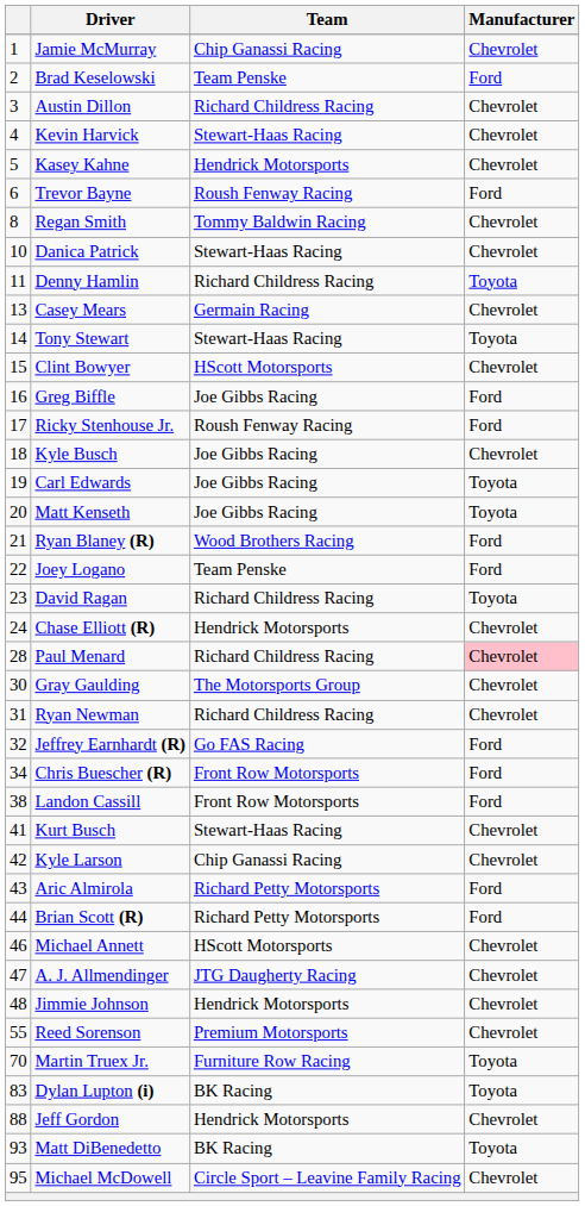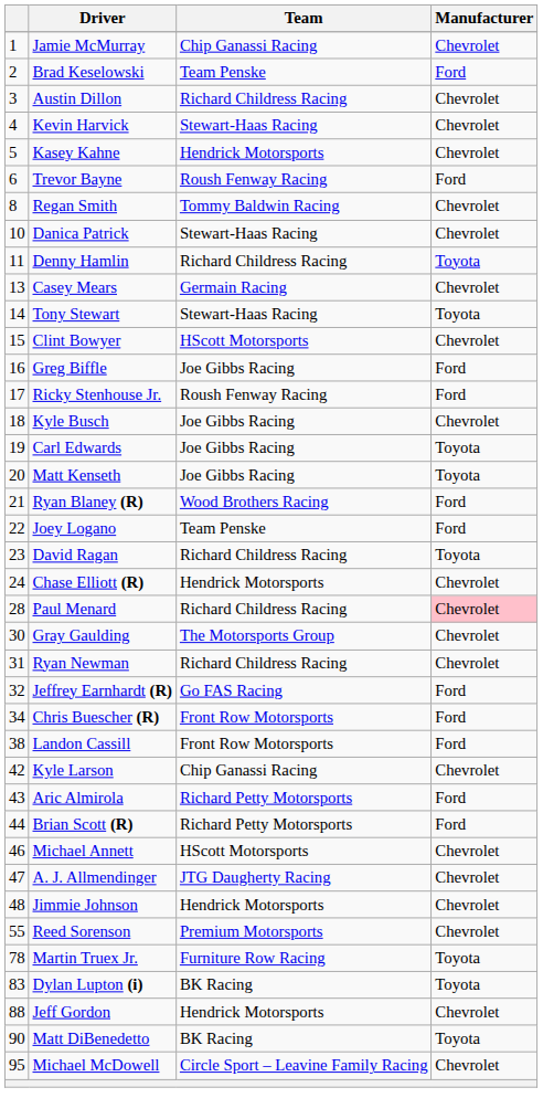- row: 41 | Kurt Busch | Stewart-Haas Racing | Chevrolet
Martin Truex Jr. | column 1: 70 -> 78
Matt DiBenedetto | column 1: 93 -> 90
